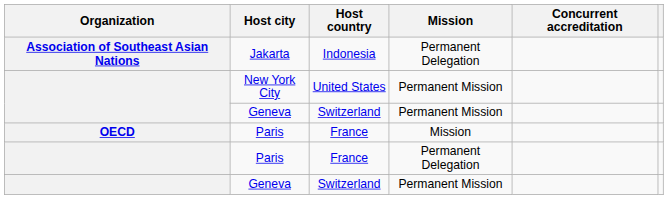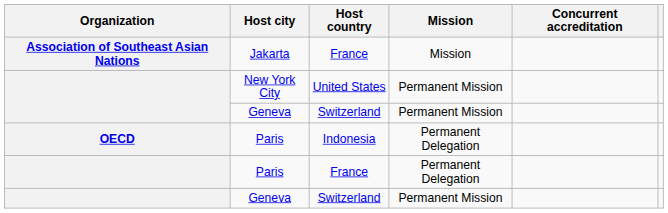Jakarta | Host country: Indonesia -> France
Jakarta | Mission: Permanent Delegation -> Mission
OECD / Paris | Host country: France -> Indonesia
OECD / Paris | Mission: Mission -> Permanent Delegation
